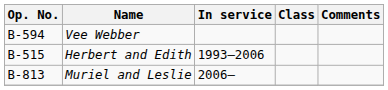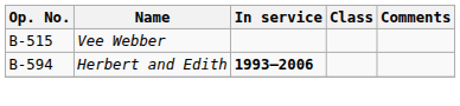Vee Webber | Op. No.: B-594 -> B-515
Herbert and Edith | Op. No.: B-515 -> B-594
Herbert and Edith | In service: normal -> bold
- row: B-813 | Muriel and Leslie | 2006–
